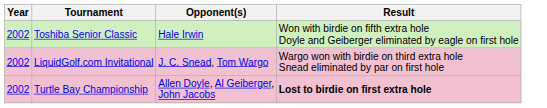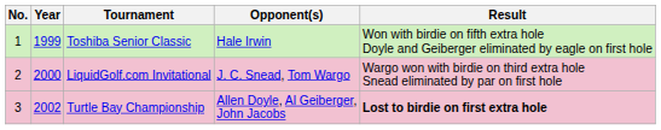+ column: No. | 1 | 2 | 3
Toshiba Senior Classic | Year: 2002 -> 1999
LiquidGolf.com Invitational | Year: 2002 -> 2000
